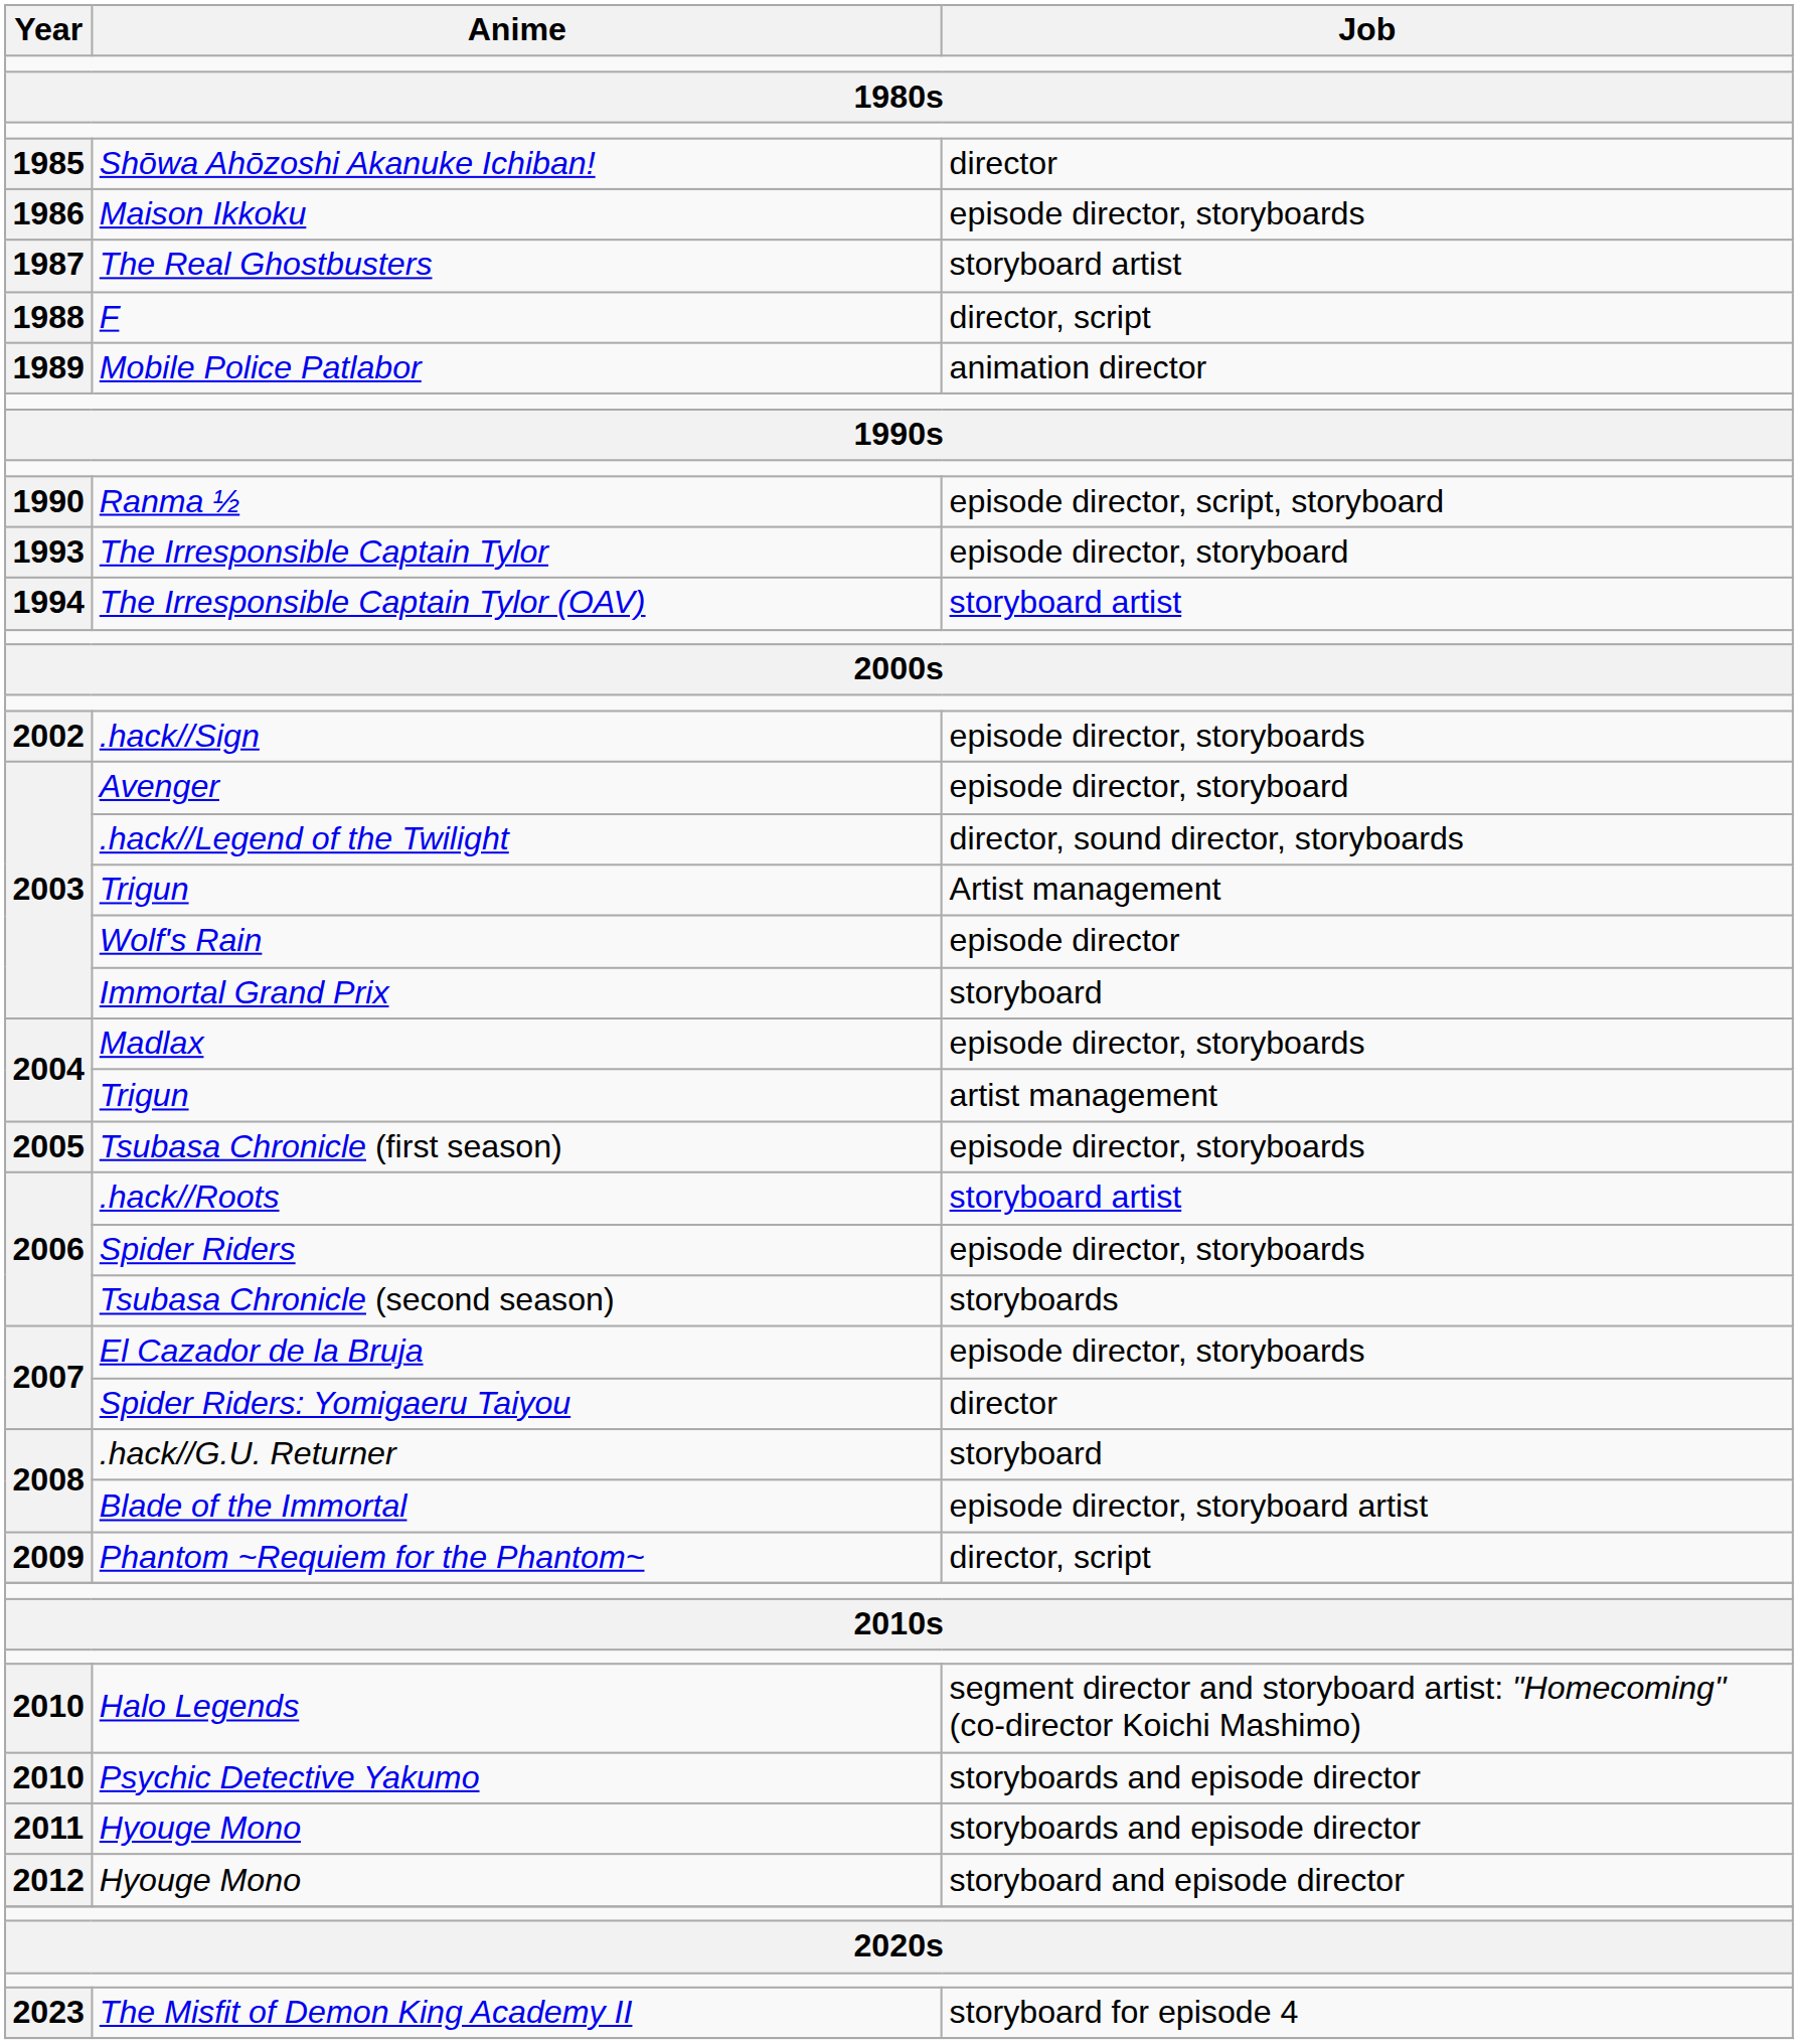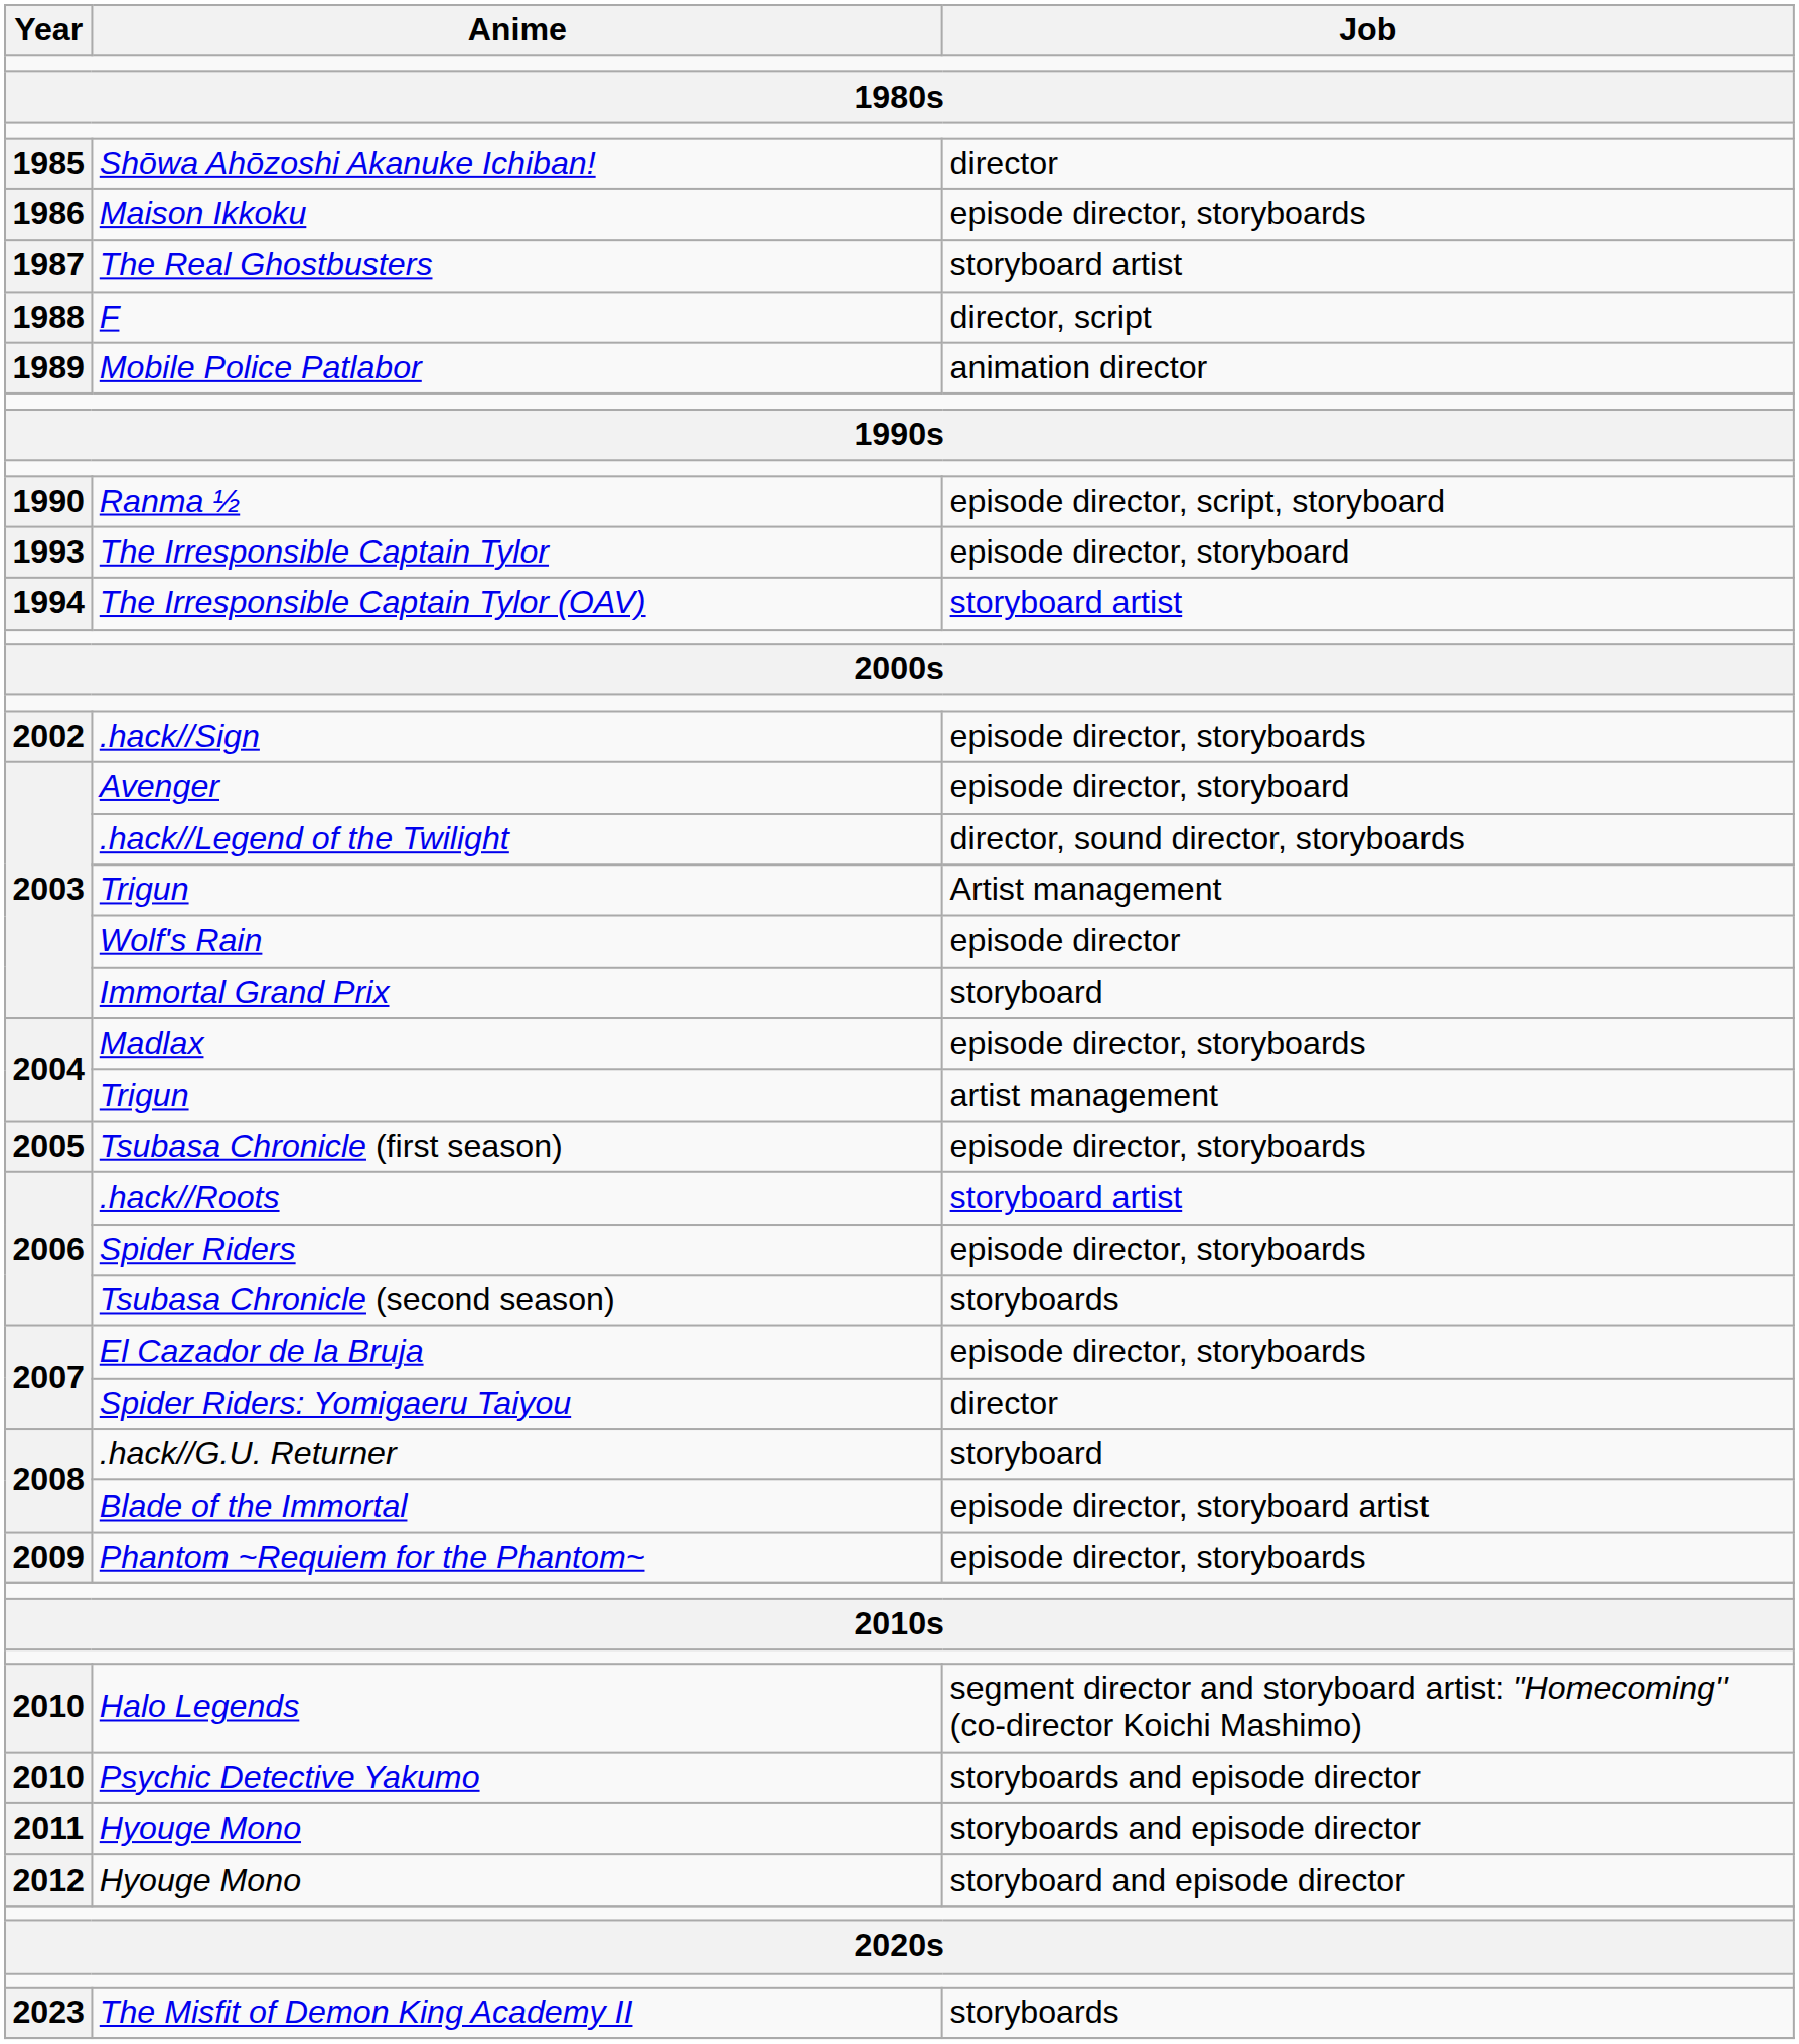Phantom ~Requiem for the Phantom~ | Job: director, script -> episode director, storyboards
The Misfit of Demon King Academy II | Job: storyboard for episode 4 -> storyboards
